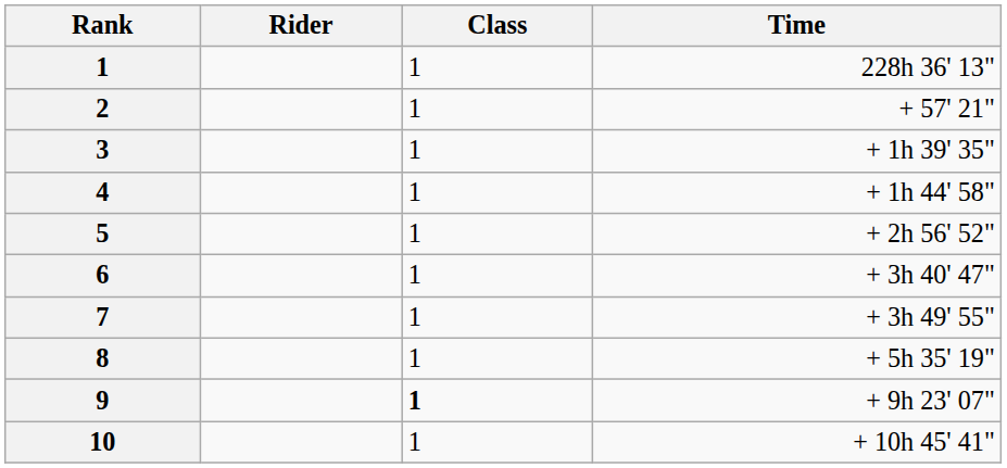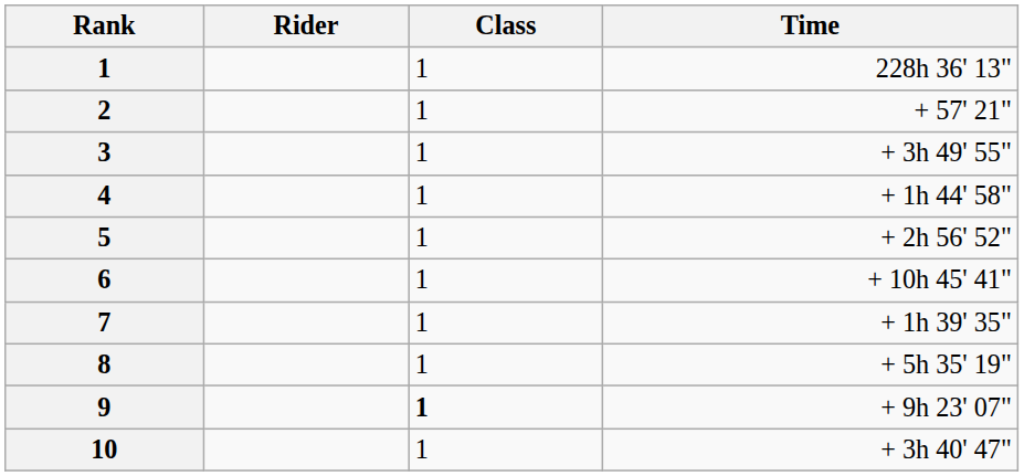3 | Time: + 1h 39' 35" -> + 3h 49' 55"
6 | Time: + 3h 40' 47" -> + 10h 45' 41"
7 | Time: + 3h 49' 55" -> + 1h 39' 35"
10 | Time: + 10h 45' 41" -> + 3h 40' 47"
